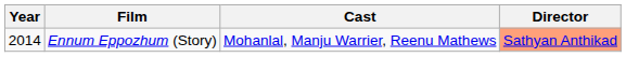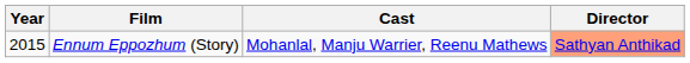Ennum Eppozhum (Story) | Year: 2014 -> 2015
